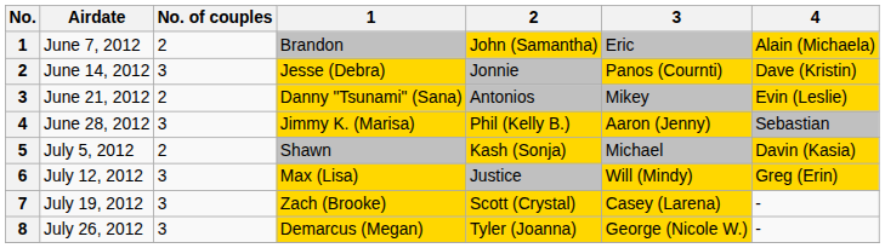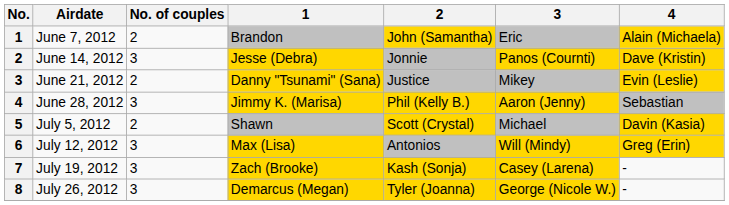June 21, 2012 | 2: Antonios -> Justice
July 5, 2012 | 2: Kash (Sonja) -> Scott (Crystal)
July 12, 2012 | 2: Justice -> Antonios
July 19, 2012 | 2: Scott (Crystal) -> Kash (Sonja)
